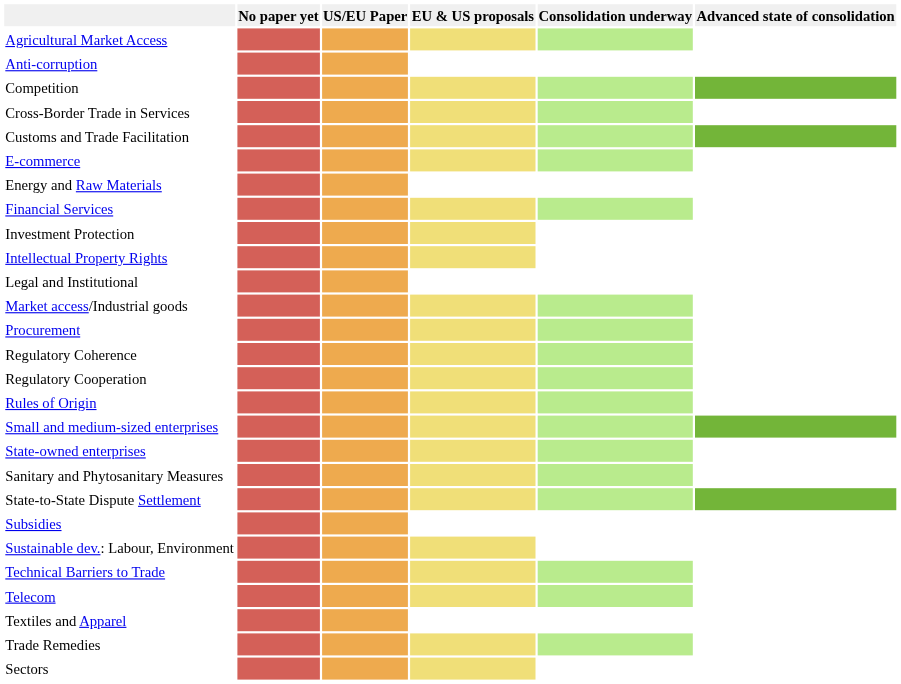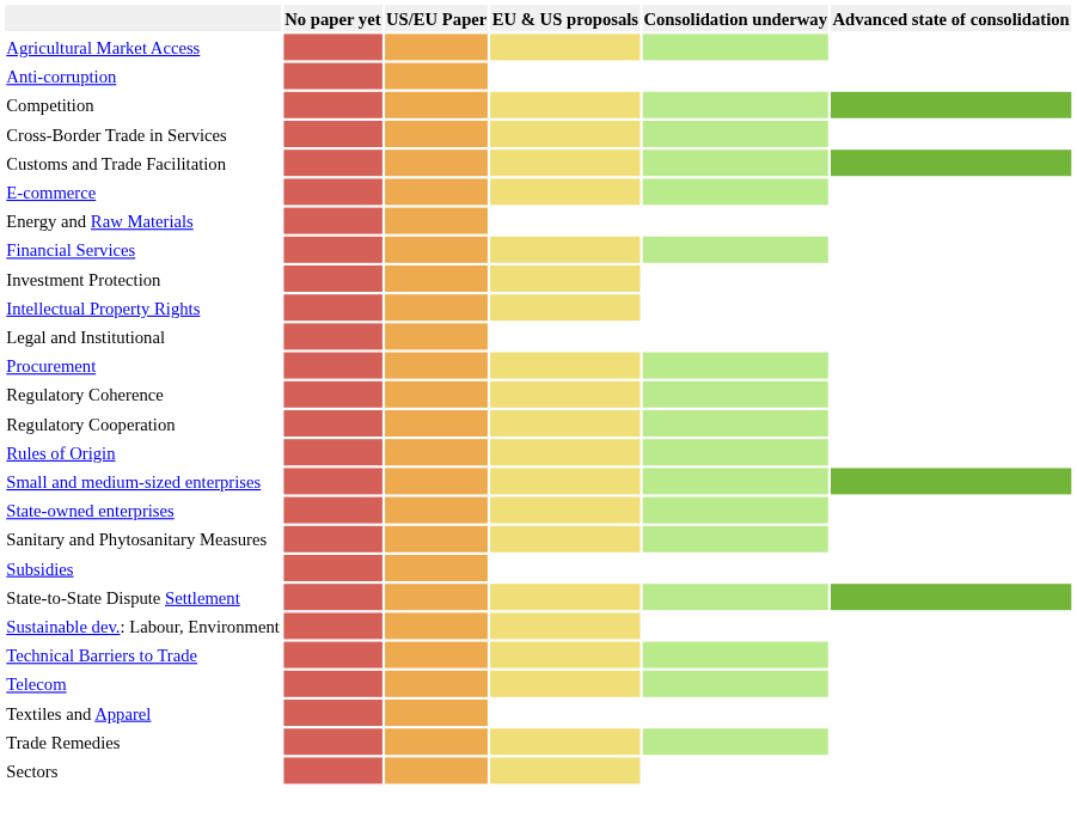- row: Market access/Industrial goods
rows swapped: State-to-State Dispute Settlement <-> Subsidies
